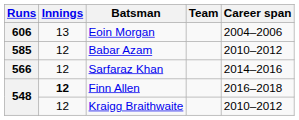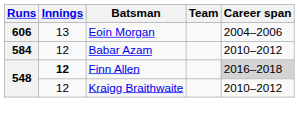Babar Azam | Runs: 585 -> 584
- row: 566 | 12 | Sarfaraz Khan | 2014–2016
Finn Allen | Career span: no background -> lightgrey background
